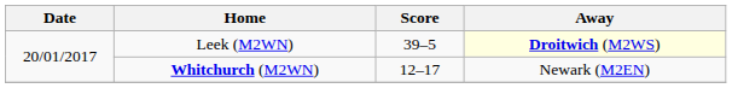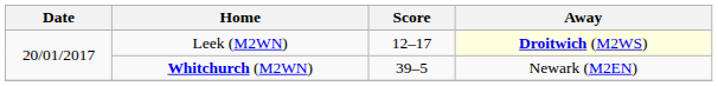Leek (M2WN) | Score: 39–5 -> 12–17
Whitchurch (M2WN) | Score: 12–17 -> 39–5
